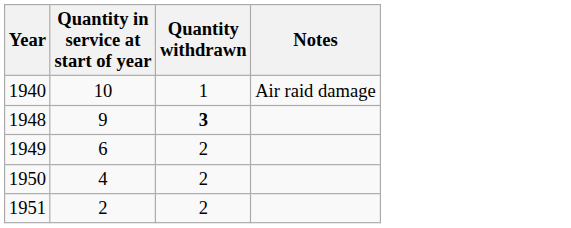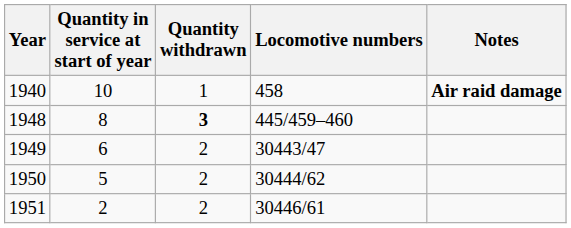+ column: Locomotive numbers | 458 | 445/459–460 | 30443/47 | 30444/62 | 30446/61
1940 | Notes: normal -> bold
1948 | Quantity in service at start of year: 9 -> 8
1950 | Quantity in service at start of year: 4 -> 5
